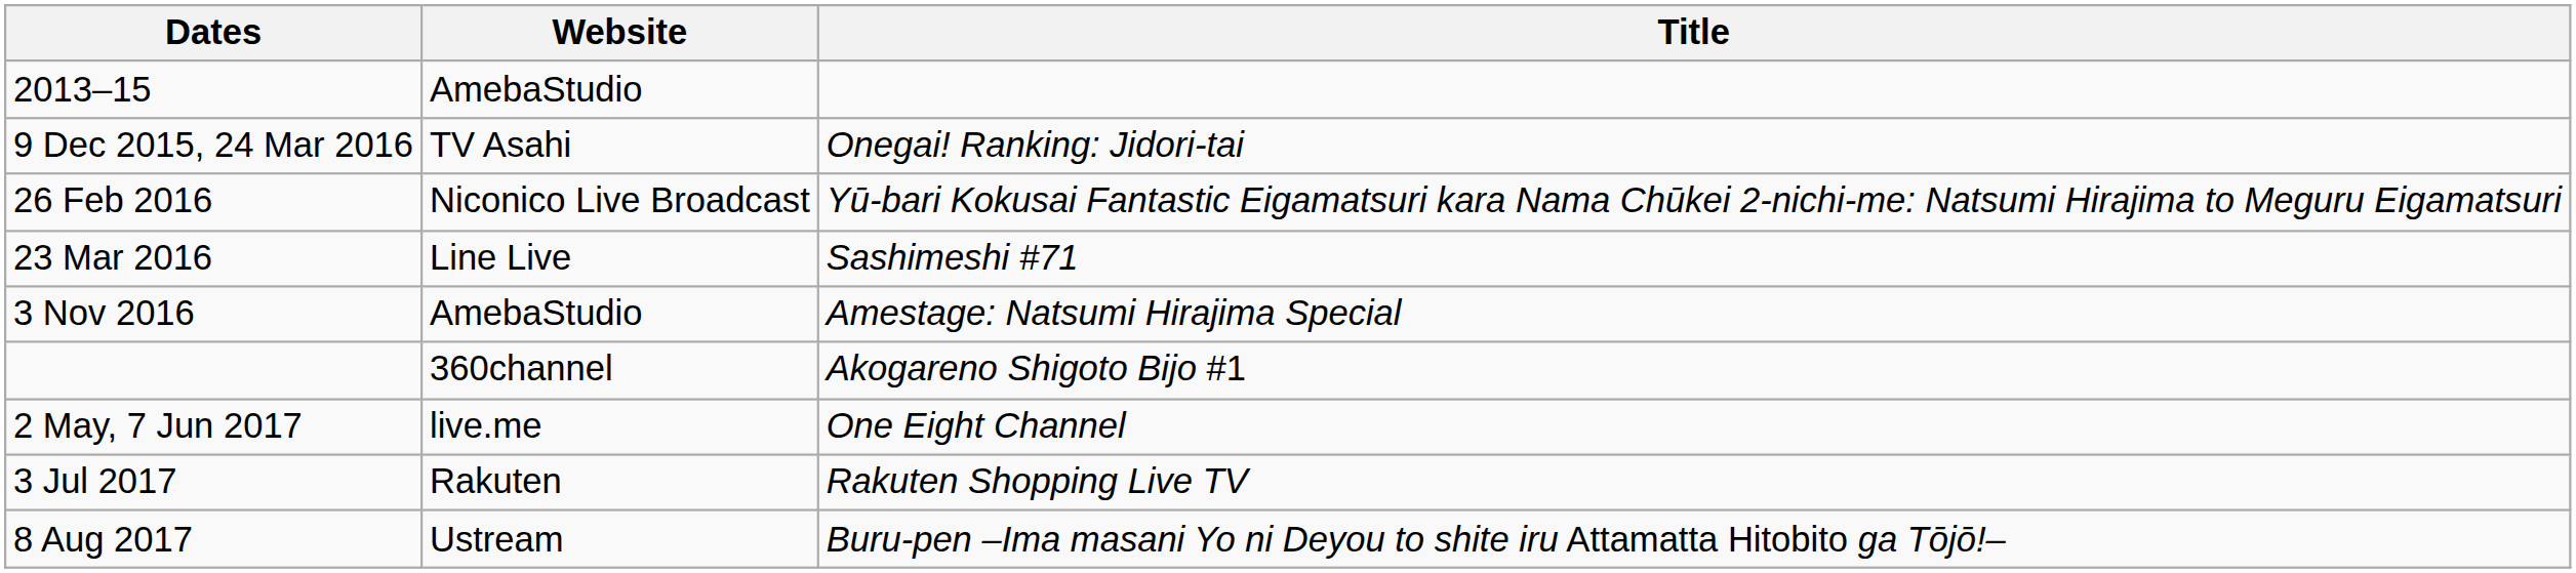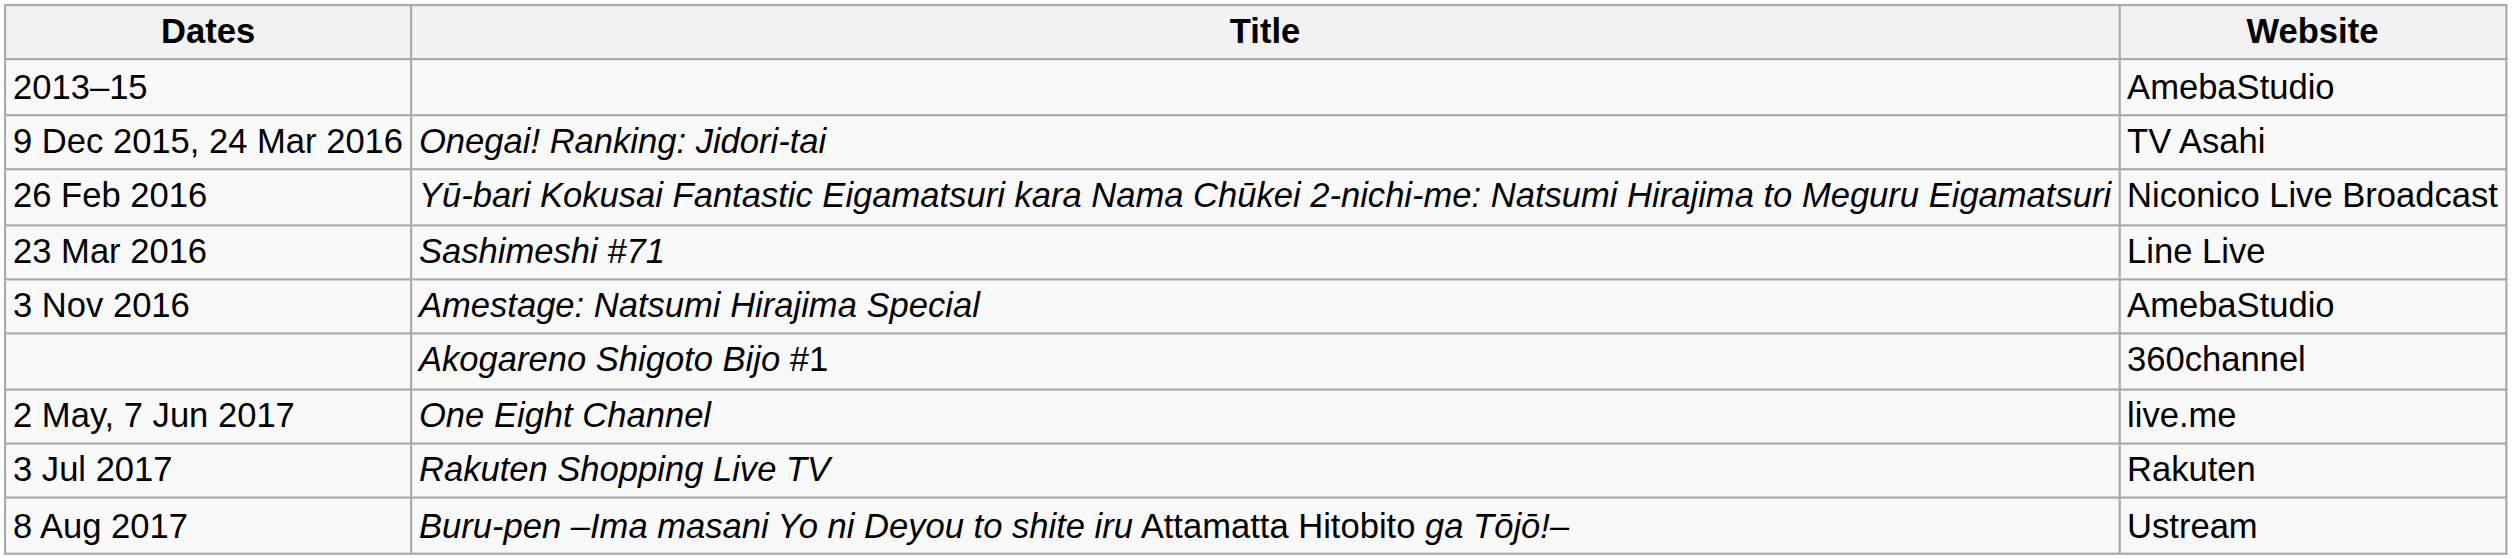columns swapped: Title <-> Website
